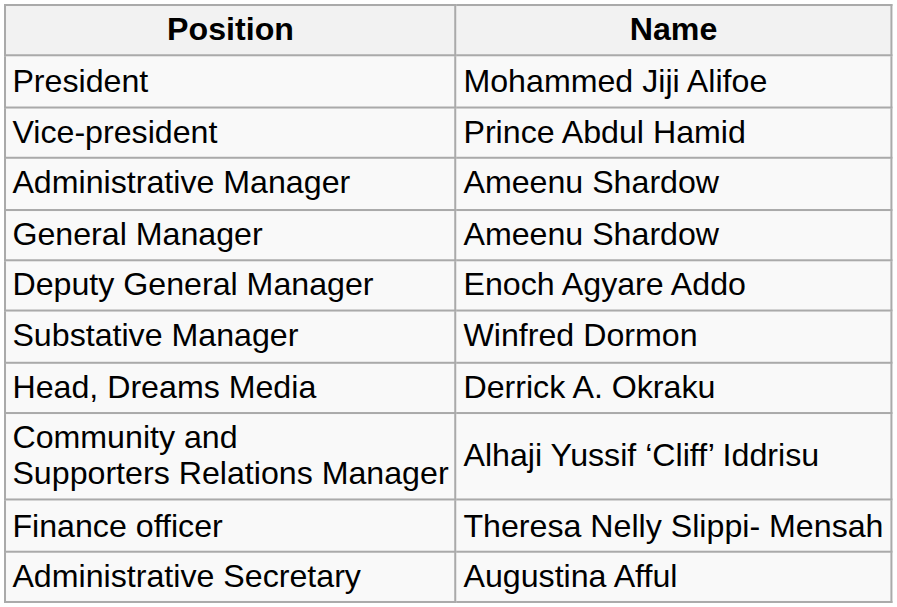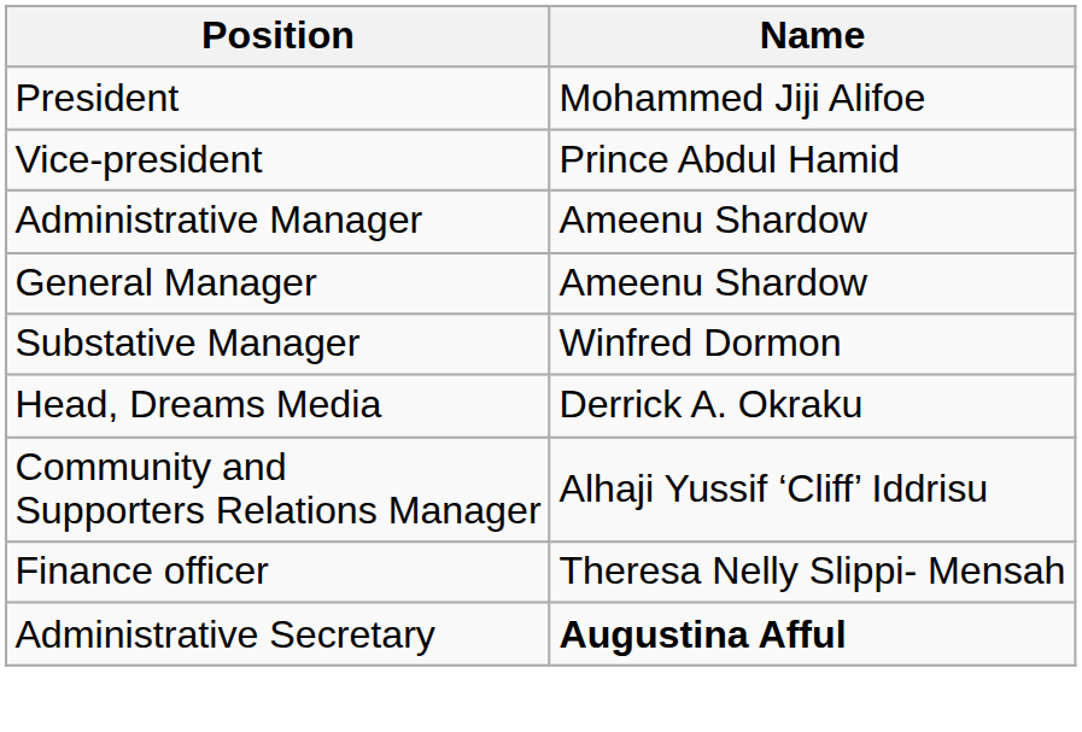- row: Deputy General Manager | Enoch Agyare Addo
Administrative Secretary | Name: normal -> bold
